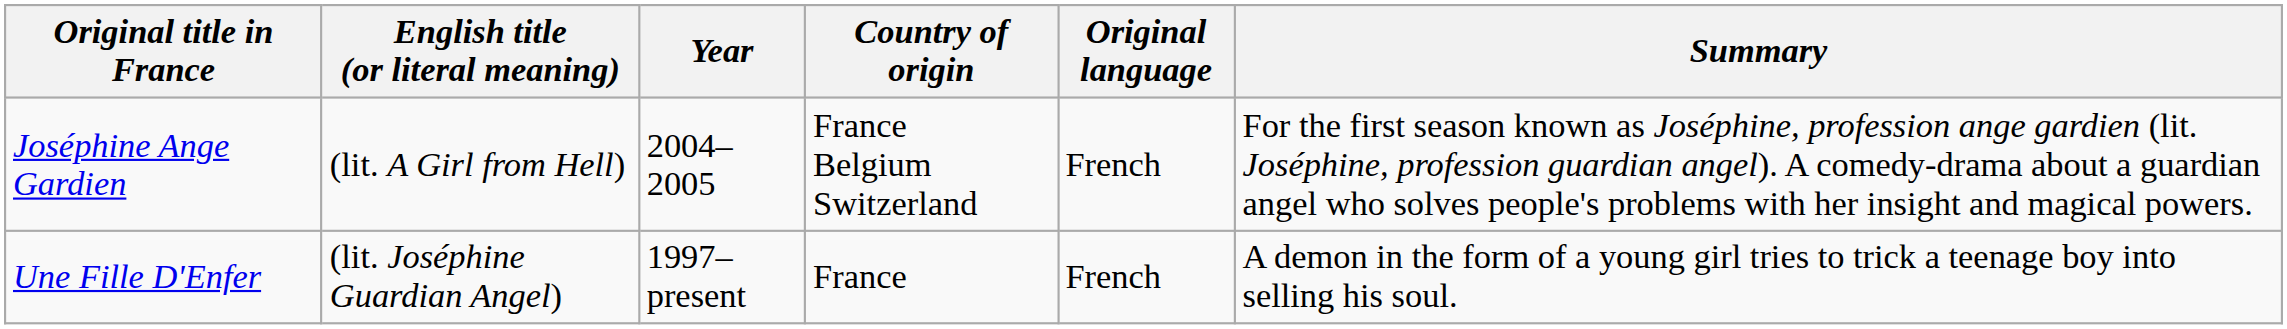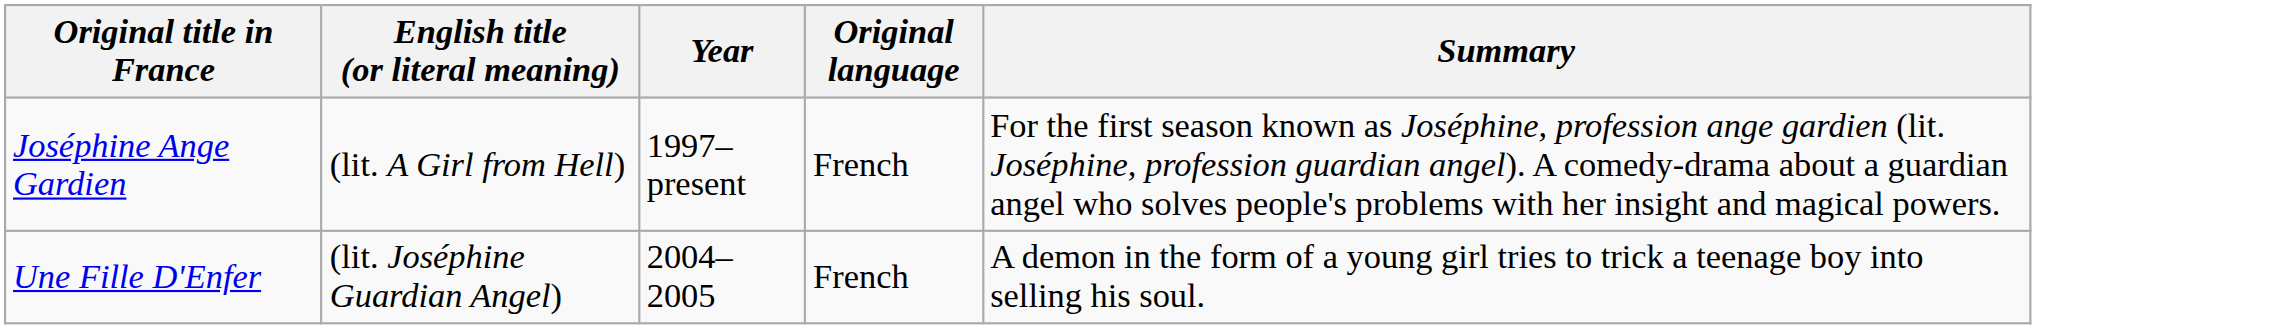- column: Country of origin | France Belgium Switzerland | France
Joséphine Ange Gardien | Year: 2004–2005 -> 1997–present
Une Fille D'Enfer | Year: 1997–present -> 2004–2005
